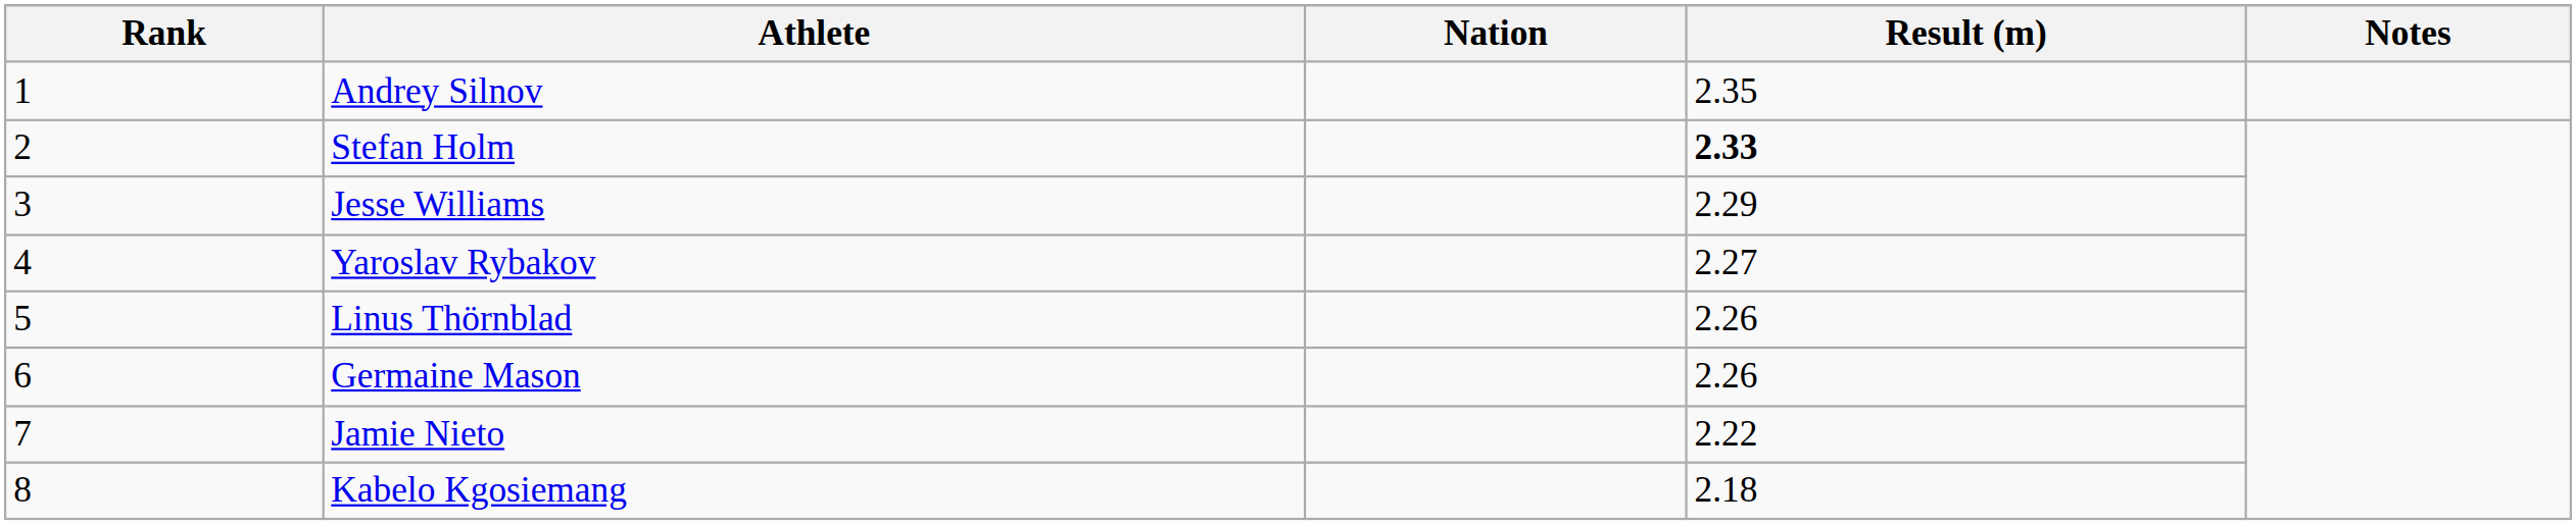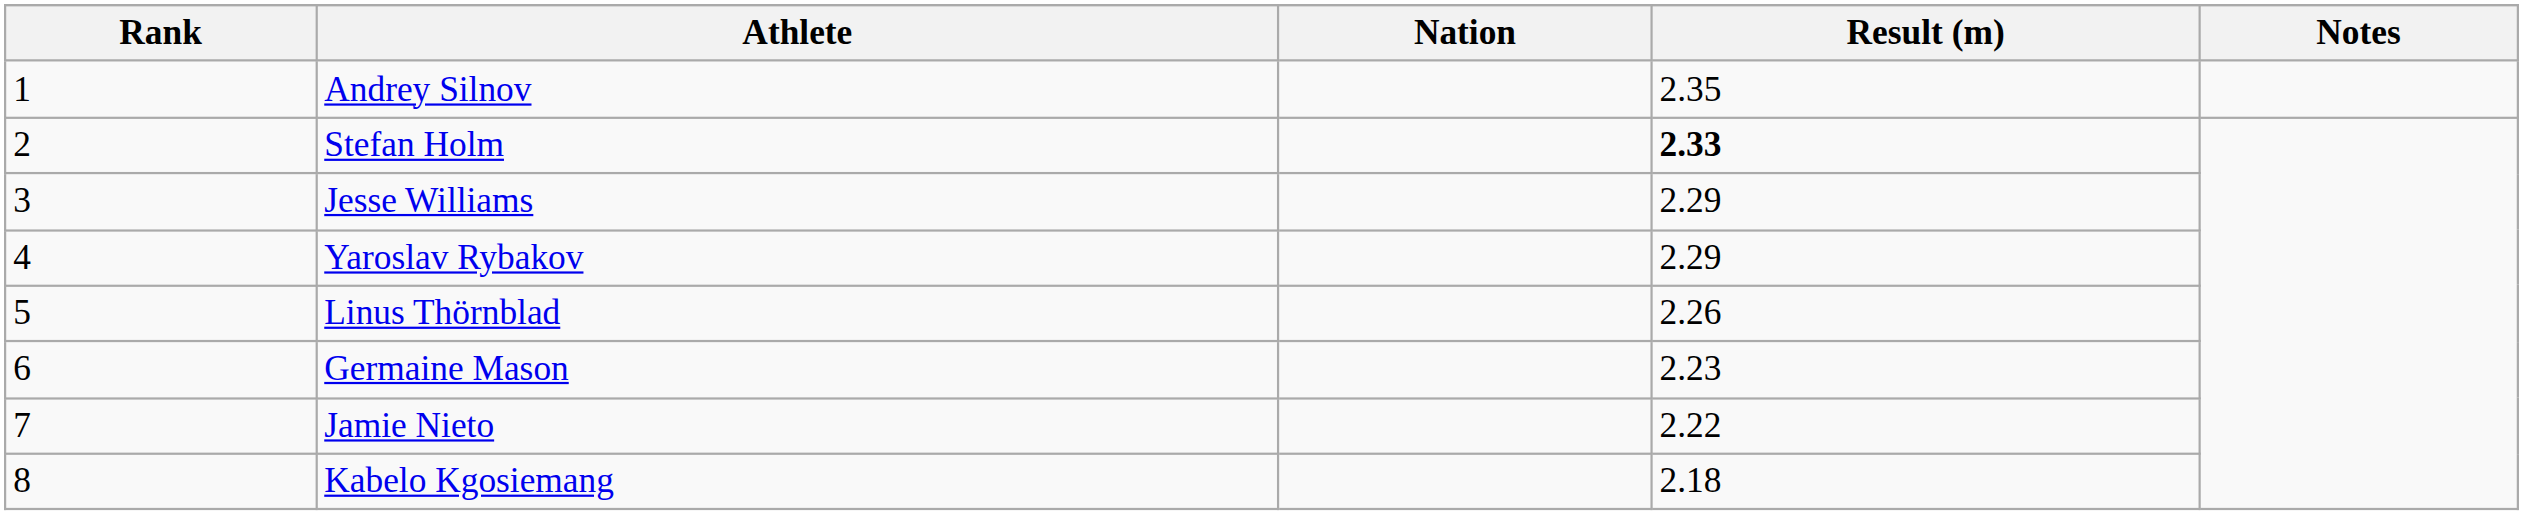Yaroslav Rybakov | Result (m): 2.27 -> 2.29
Germaine Mason | Result (m): 2.26 -> 2.23
